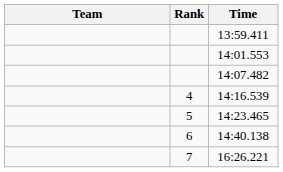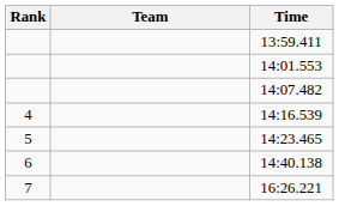columns swapped: Rank <-> Team
